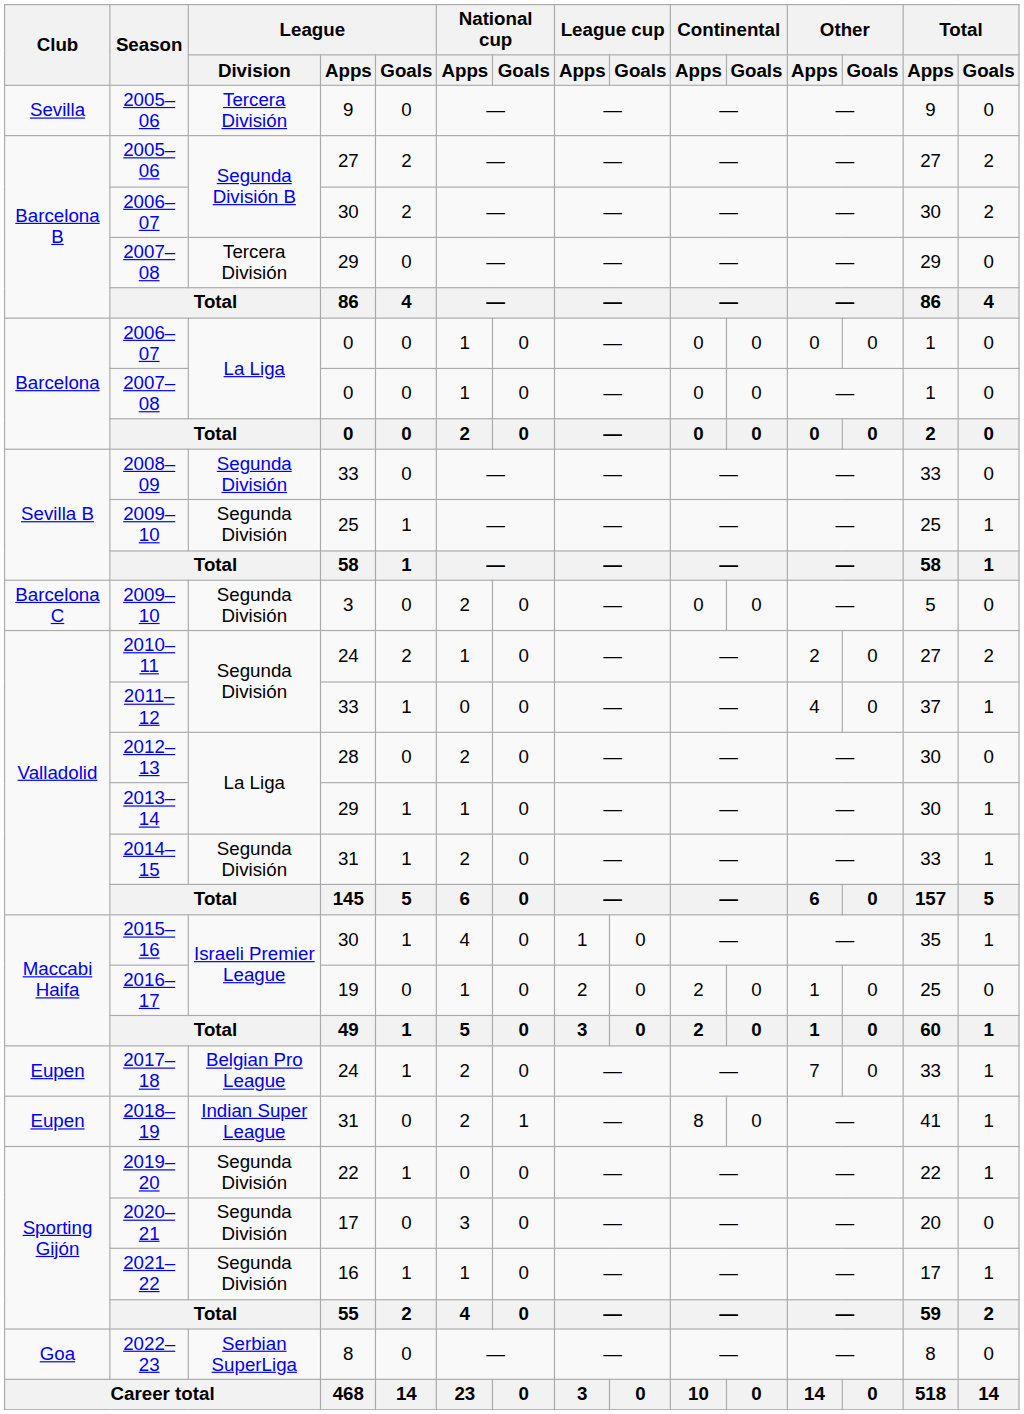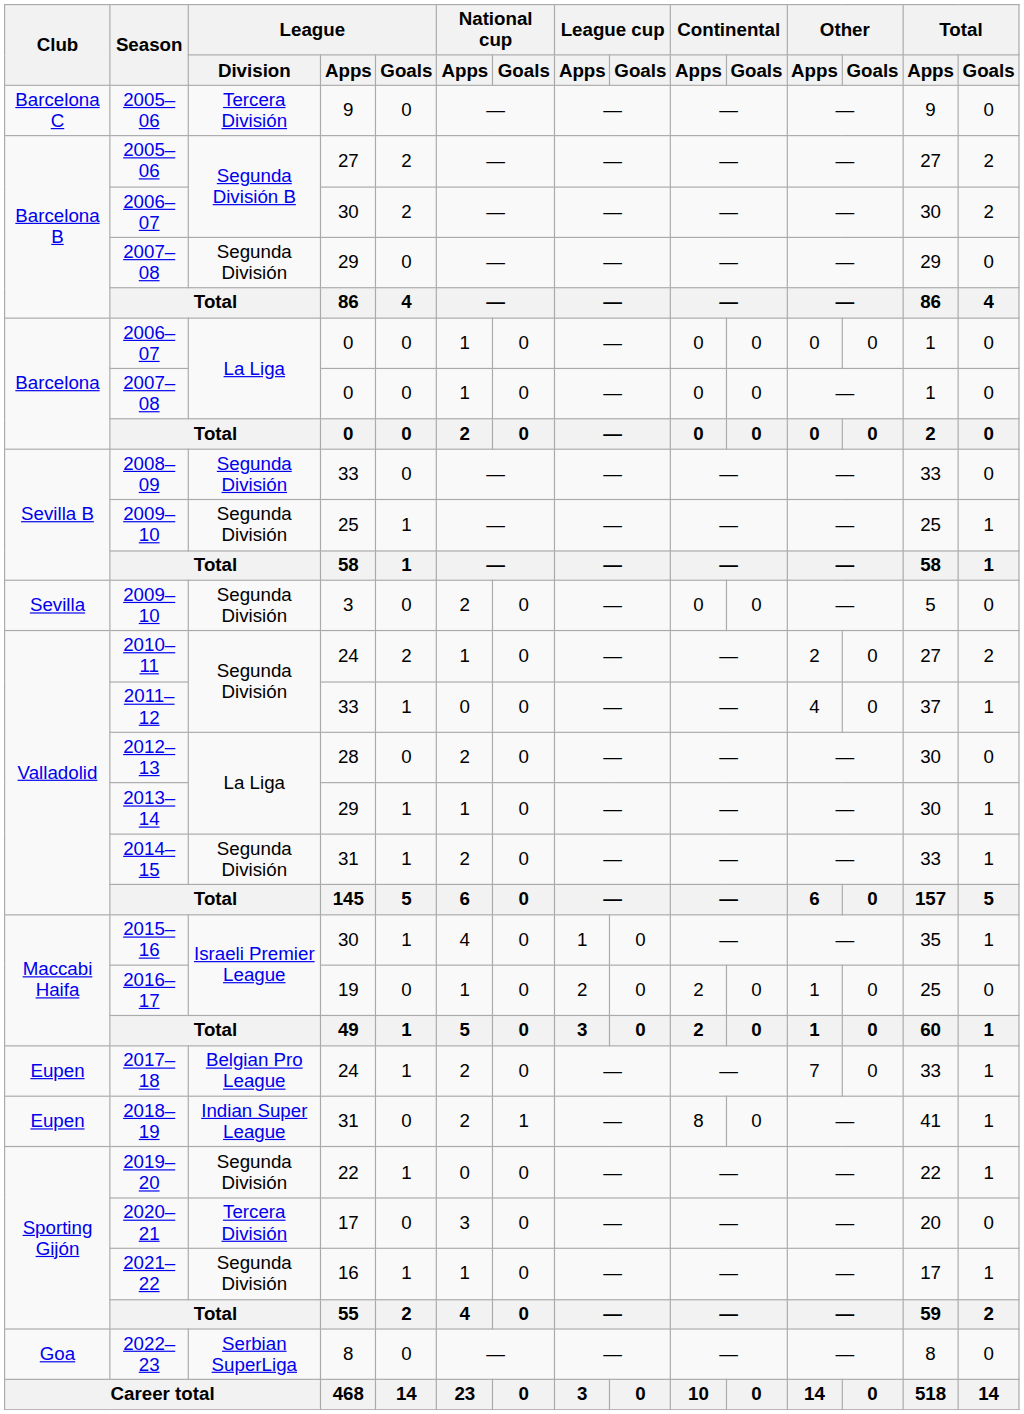2005–06 / 9 | Club: Sevilla -> Barcelona C
2007–08 / 29 | League / Division: Tercera División -> Segunda División
2009–10 / 3 | Club: Barcelona C -> Sevilla
2020–21 | League / Division: Segunda División -> Tercera División
